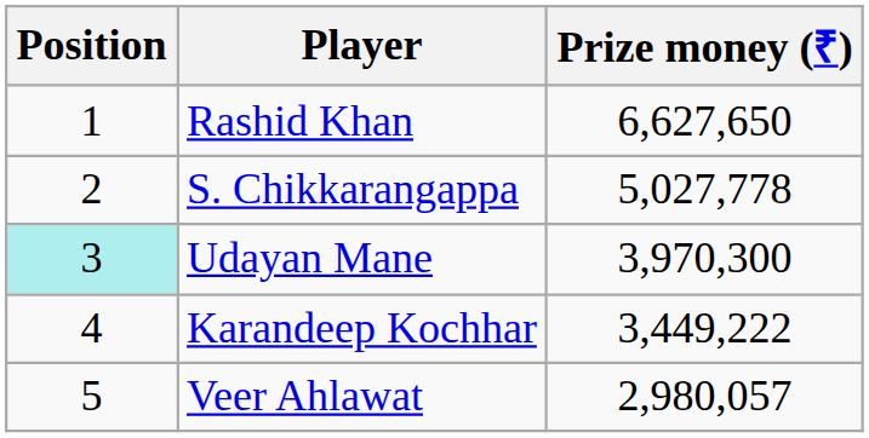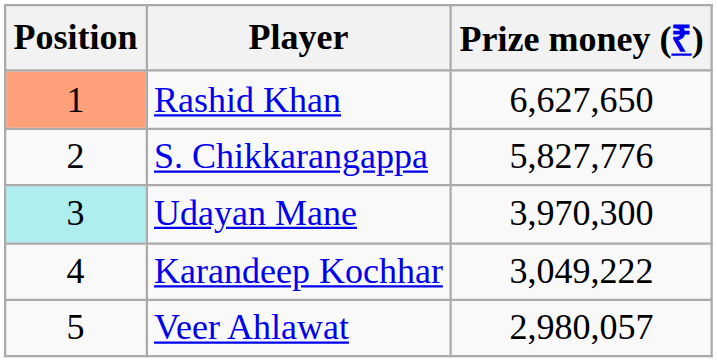Rashid Khan | Position: no background -> lightsalmon background
S. Chikkarangappa | Prize money (₹): 5,027,778 -> 5,827,776
Karandeep Kochhar | Prize money (₹): 3,449,222 -> 3,049,222
